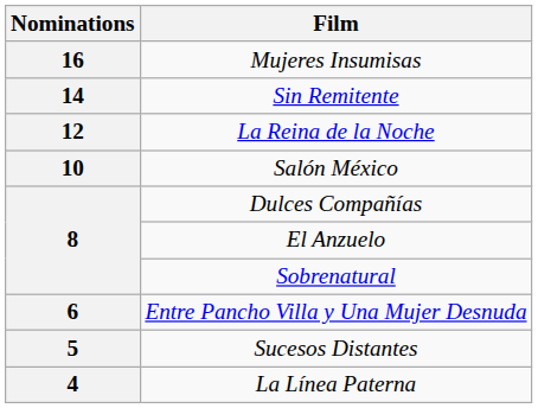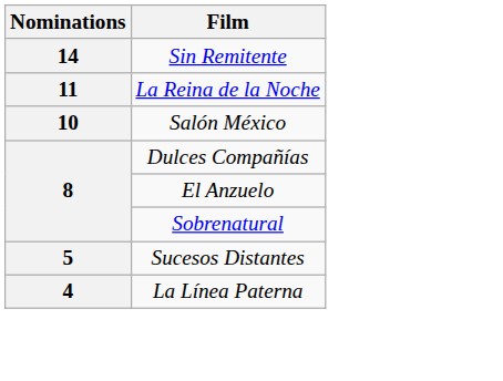- row: 16 | Mujeres Insumisas
La Reina de la Noche | Nominations: 12 -> 11
- row: 6 | Entre Pancho Villa y Una Mujer Desnuda
